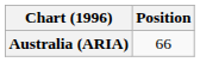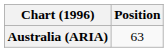Australia (ARIA) | Position: 66 -> 63
